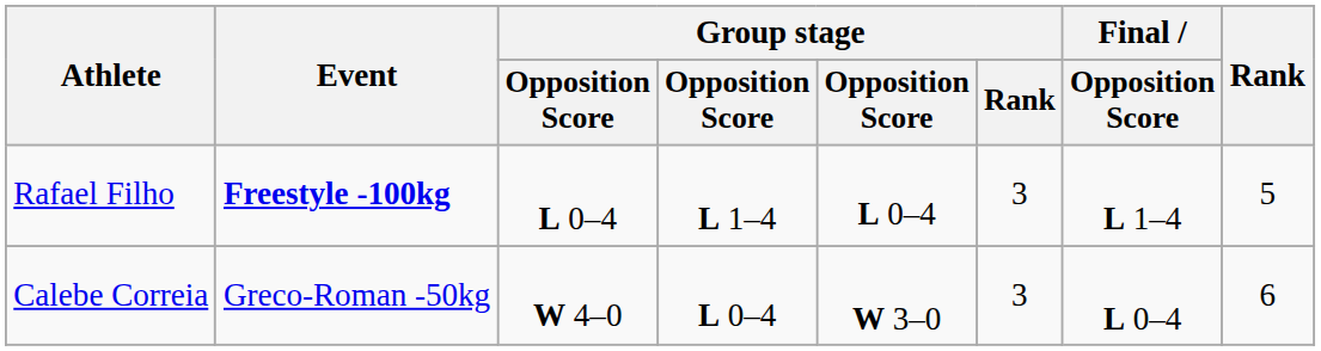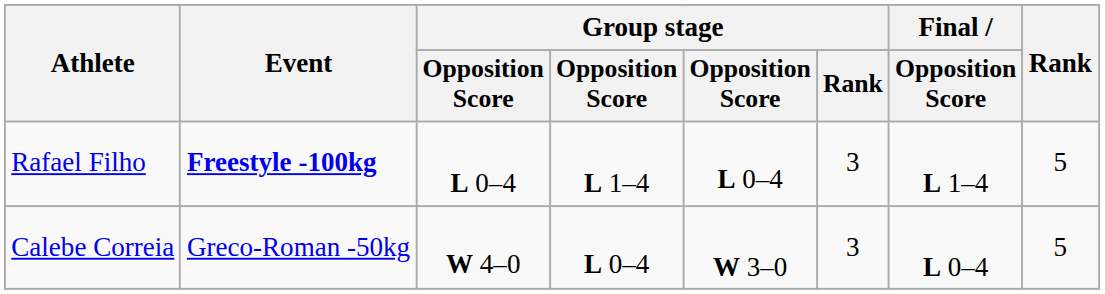Calebe Correia | Rank: 6 -> 5
